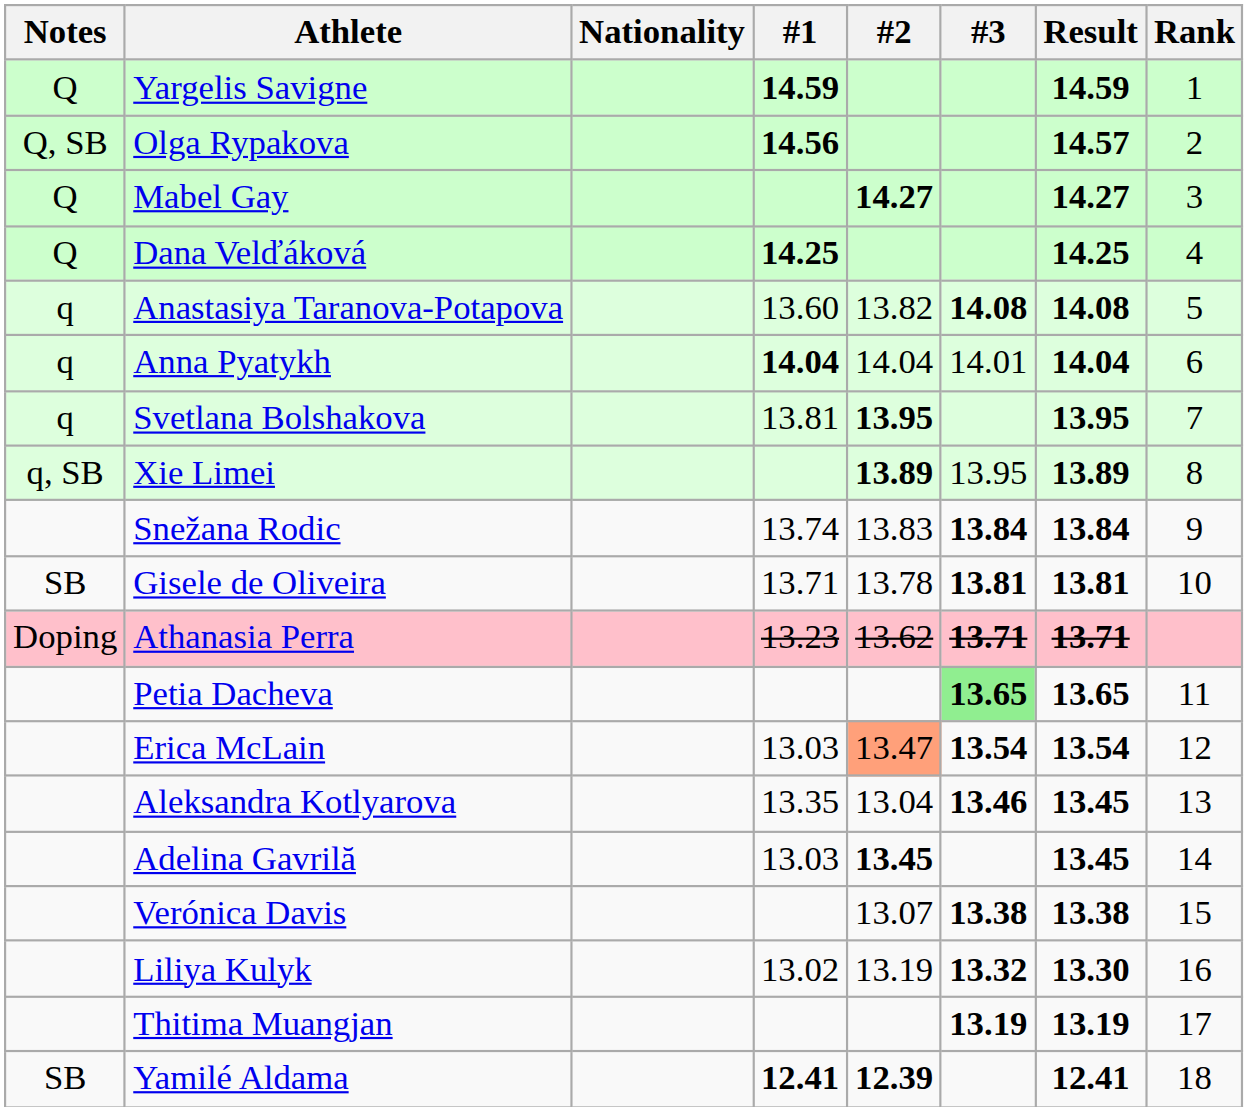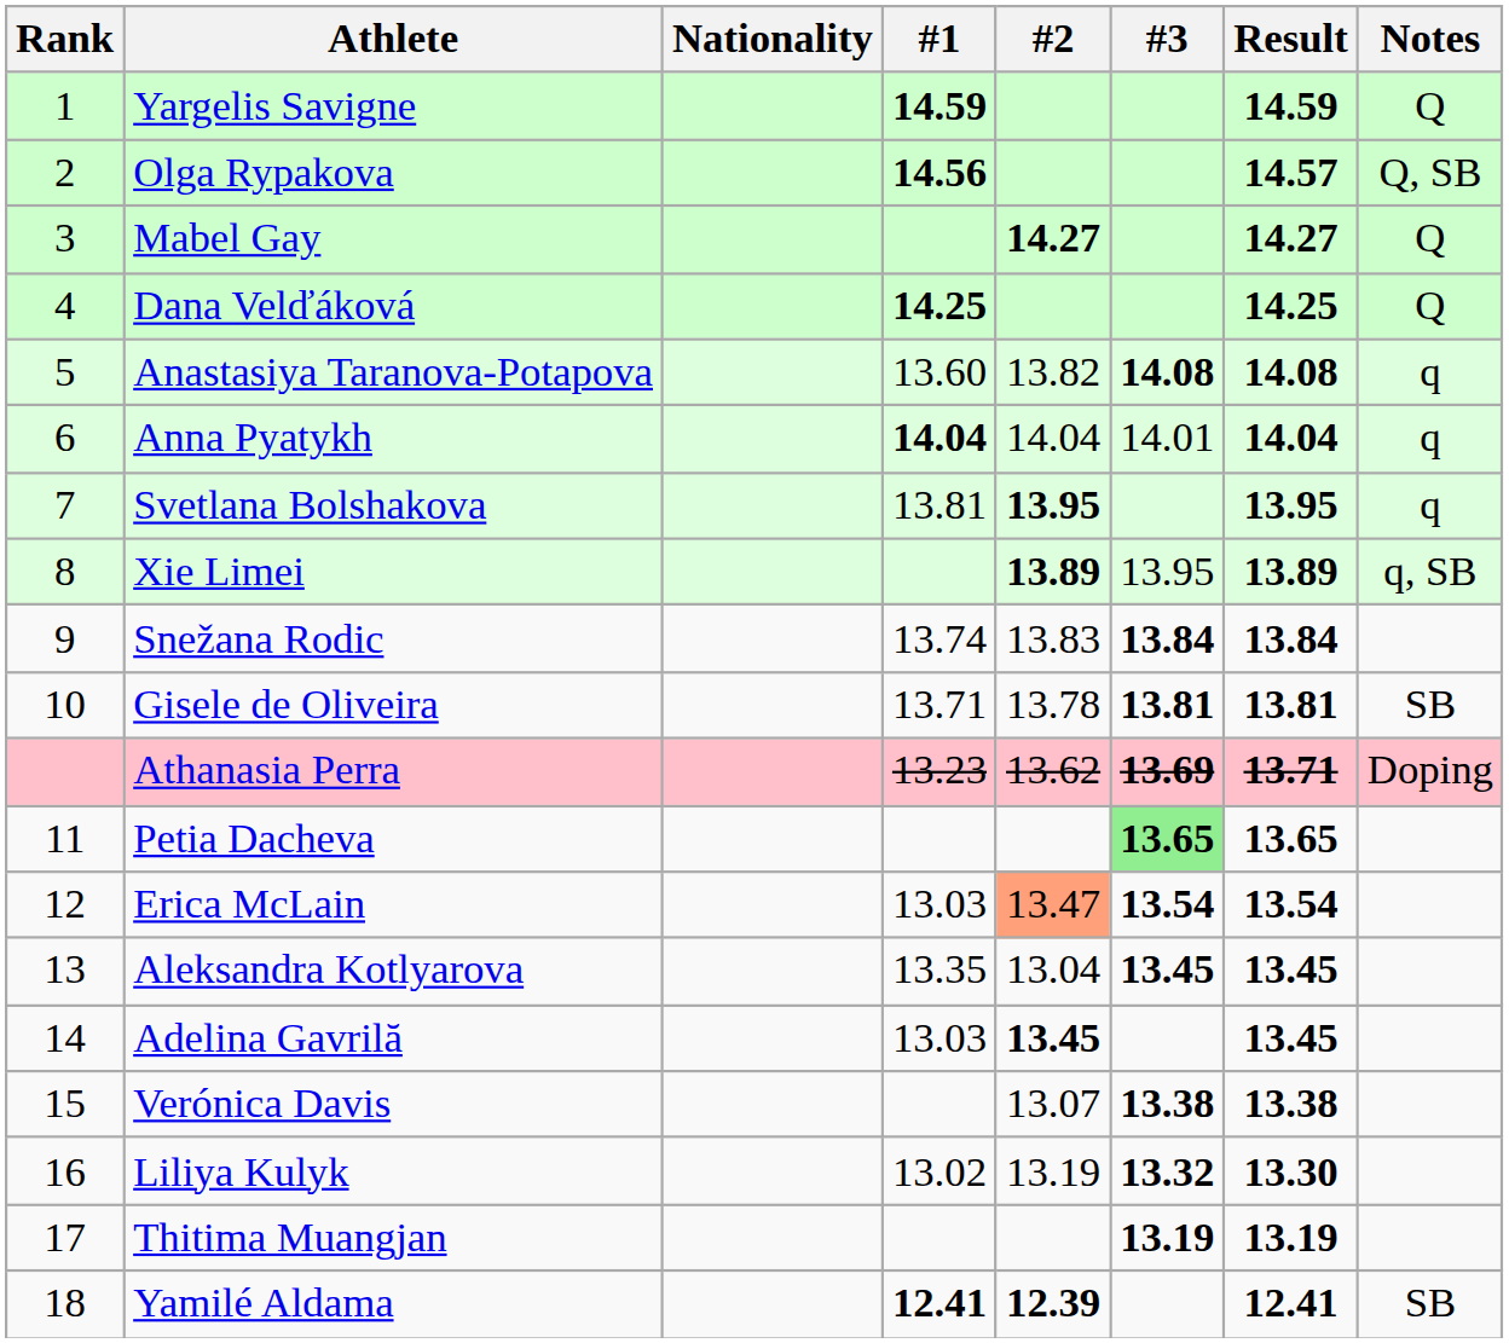columns swapped: Rank <-> Notes
Athanasia Perra | #3: 13.71 -> 13.69
Aleksandra Kotlyarova | #3: 13.46 -> 13.45
